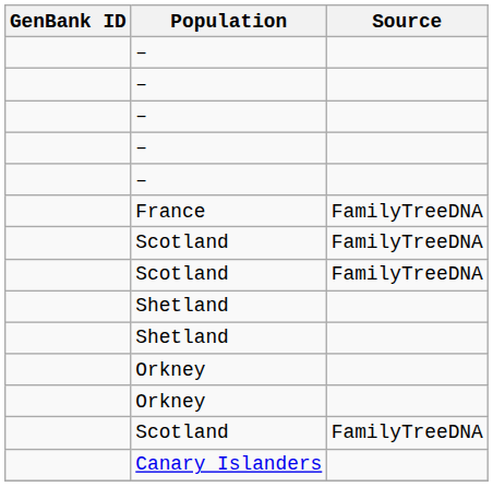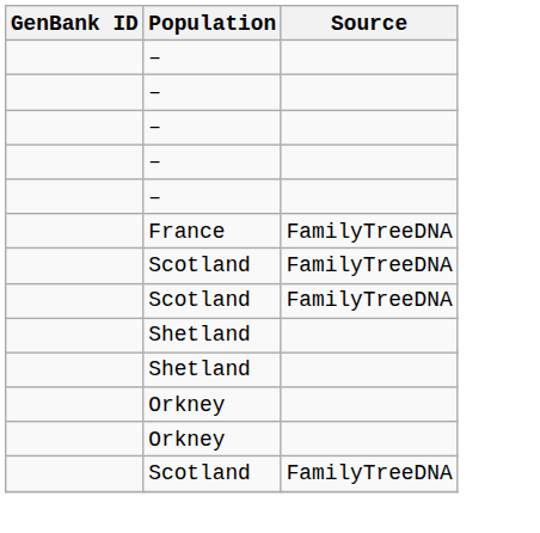- row: Canary Islanders
